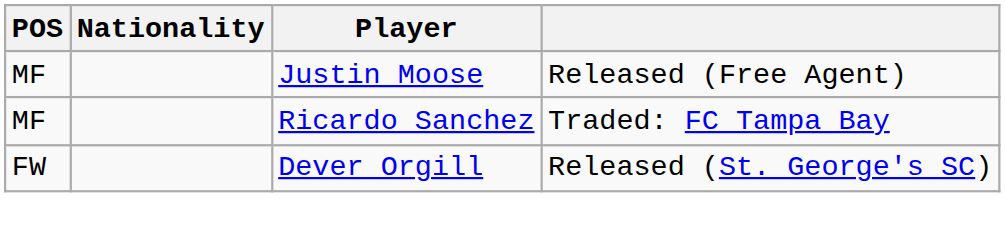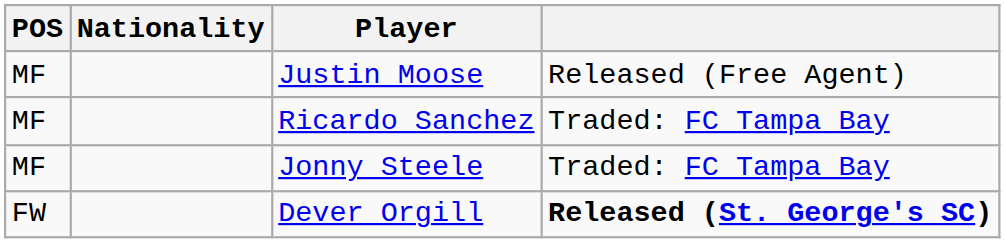+ row: MF | Jonny Steele | Traded: FC Tampa Bay
Dever Orgill | column 4: normal -> bold
